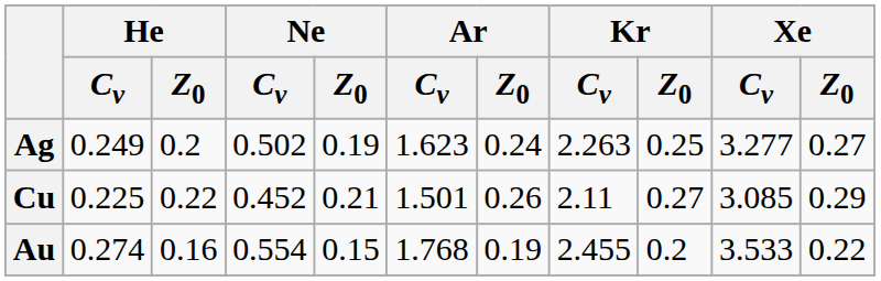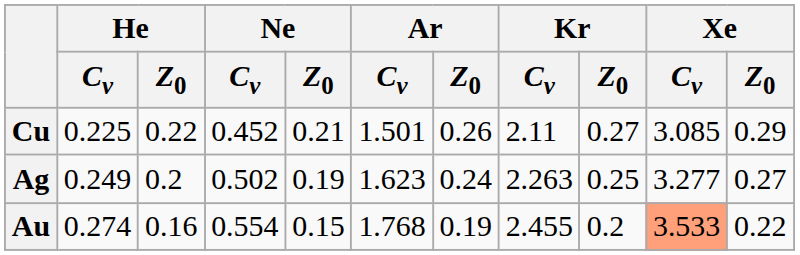rows swapped: Cu <-> Ag
Au | Xe / Cv: no background -> lightsalmon background
